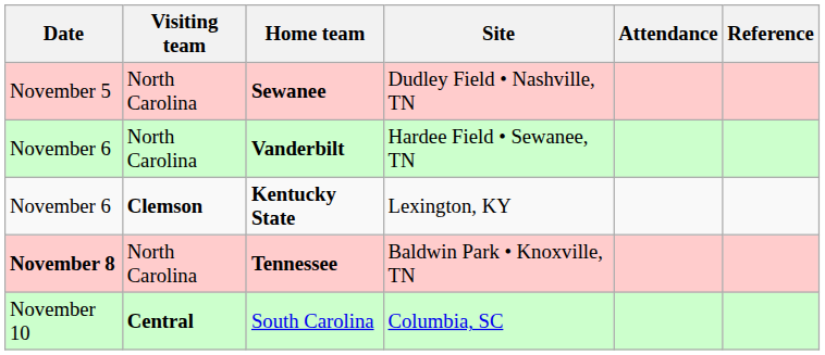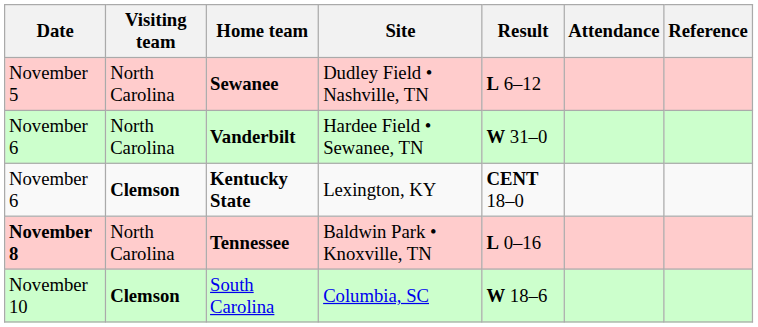+ column: Result | L 6–12 | W 31–0 | CENT 18–0 | L 0–16 | W 18–6
South Carolina | Visiting team: Central -> Clemson
